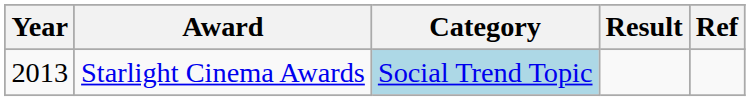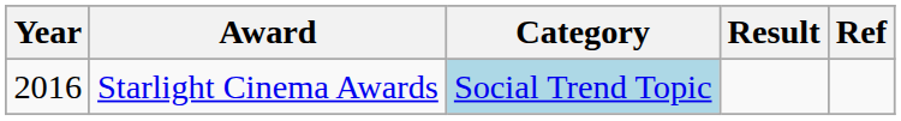Starlight Cinema Awards | Year: 2013 -> 2016
